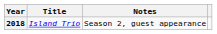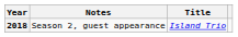columns swapped: Title <-> Notes
